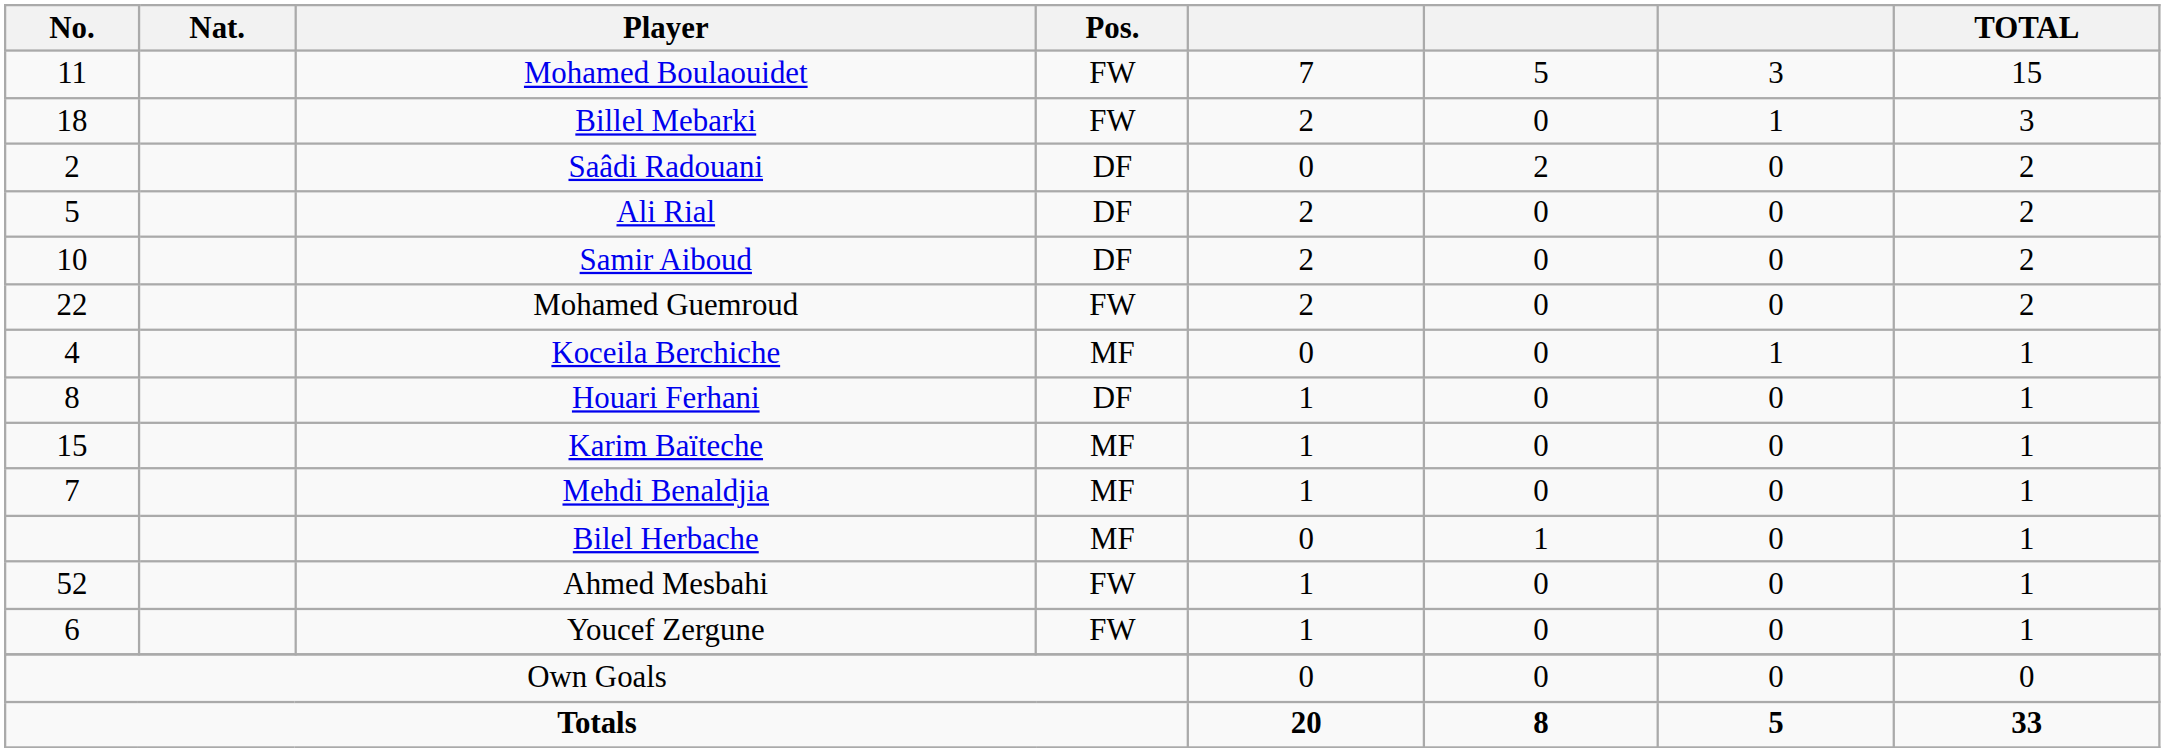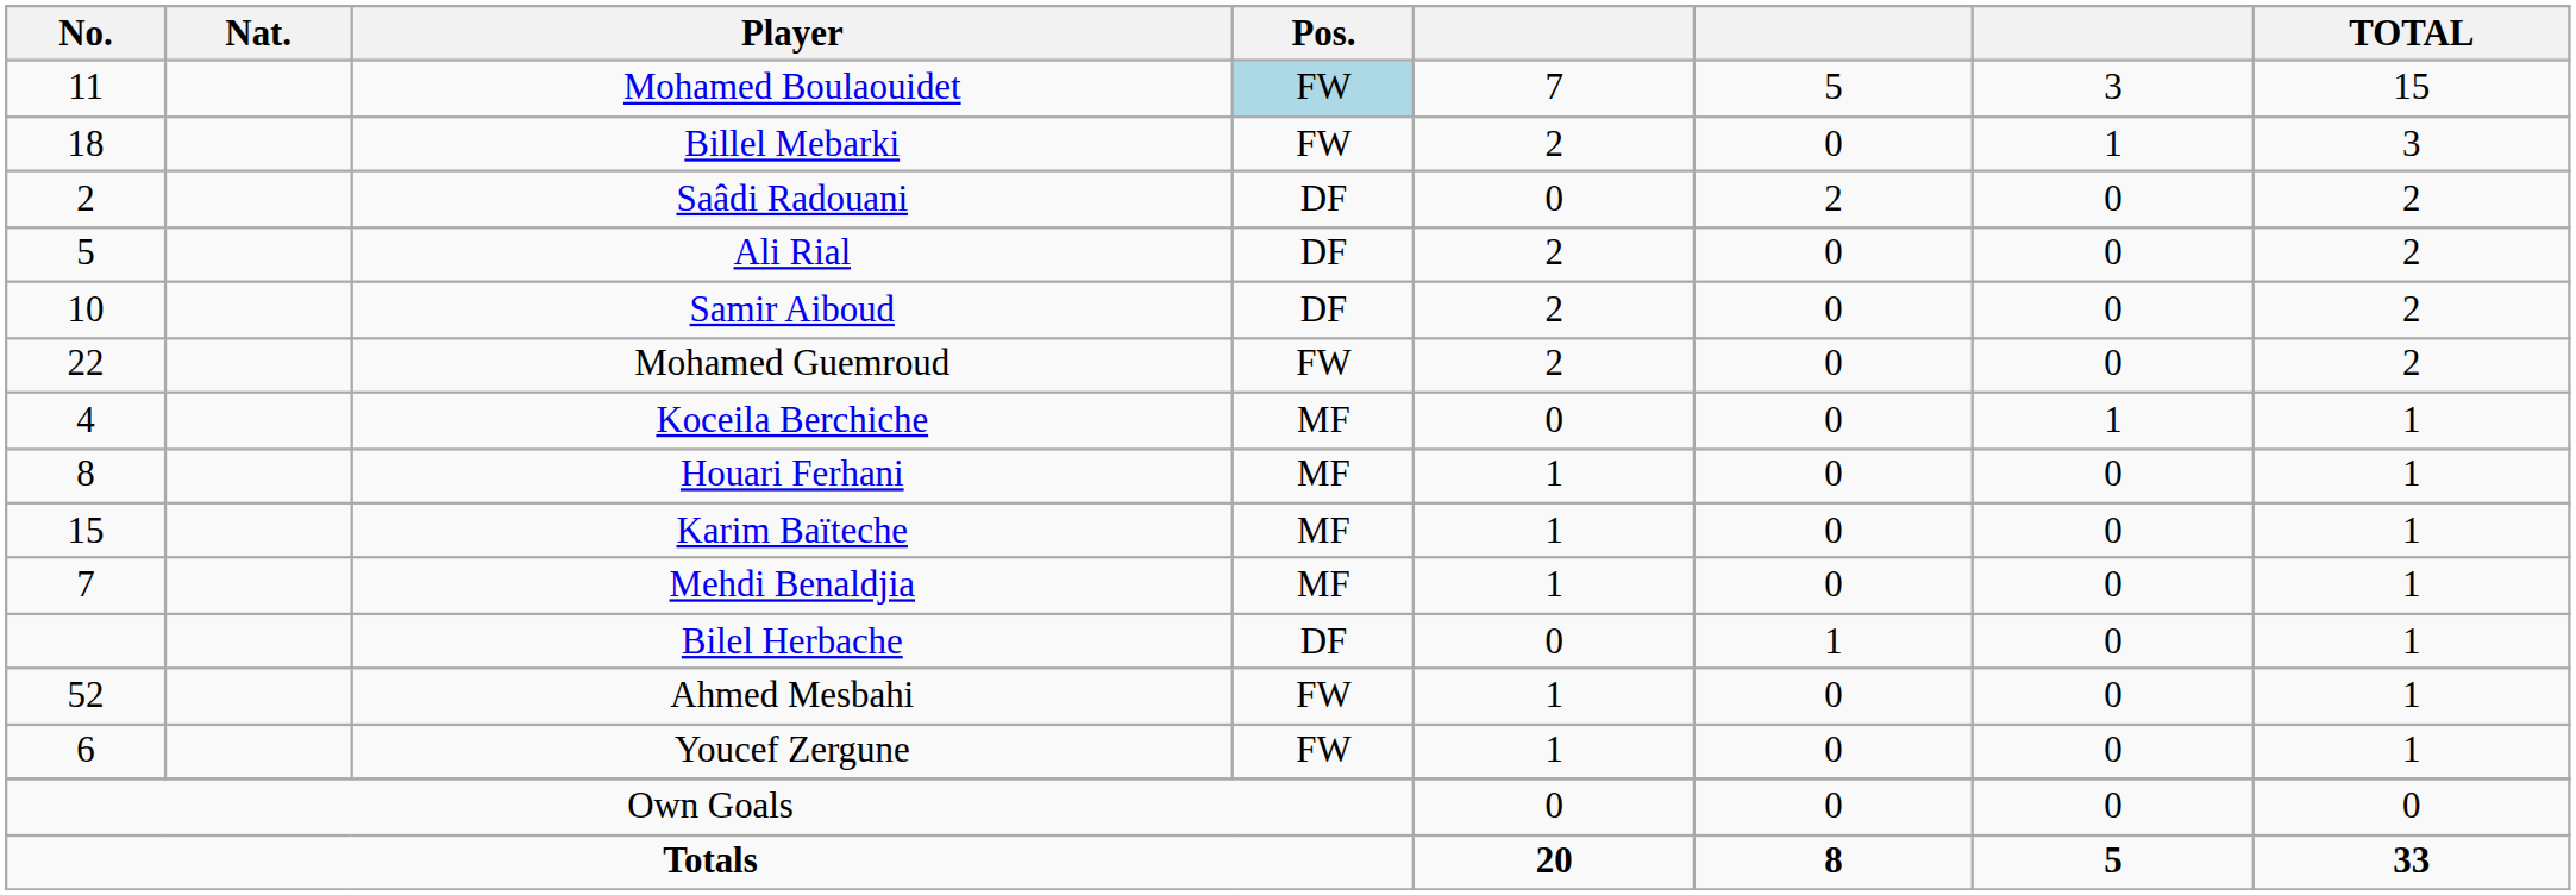Mohamed Boulaouidet | Pos.: no background -> lightblue background
Houari Ferhani | Pos.: DF -> MF
Bilel Herbache | Pos.: MF -> DF
